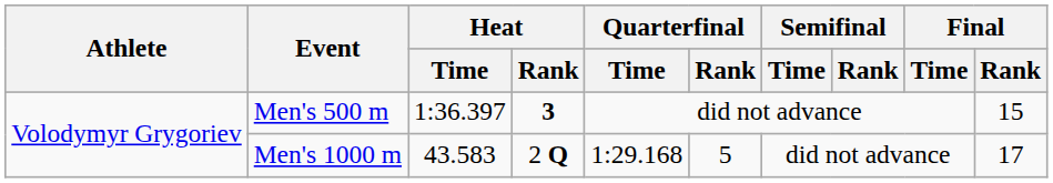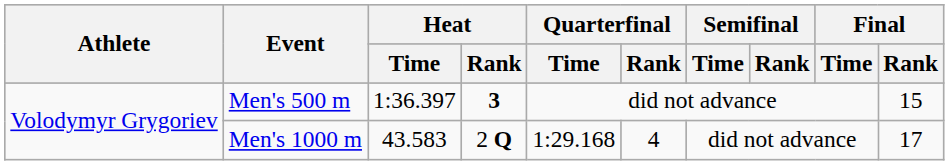Men's 1000 m | Quarterfinal / Rank: 5 -> 4
